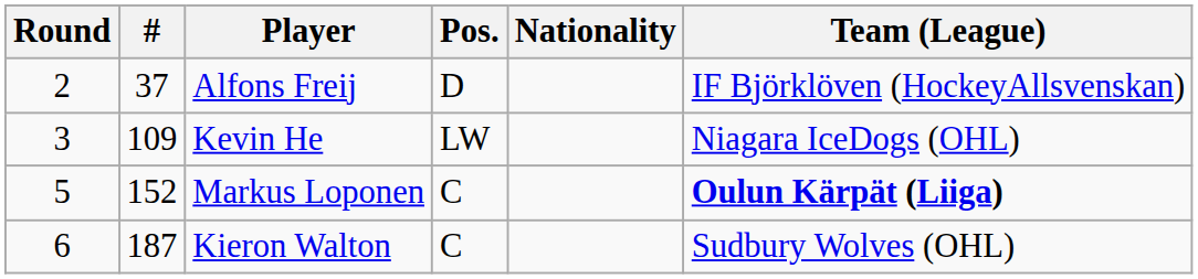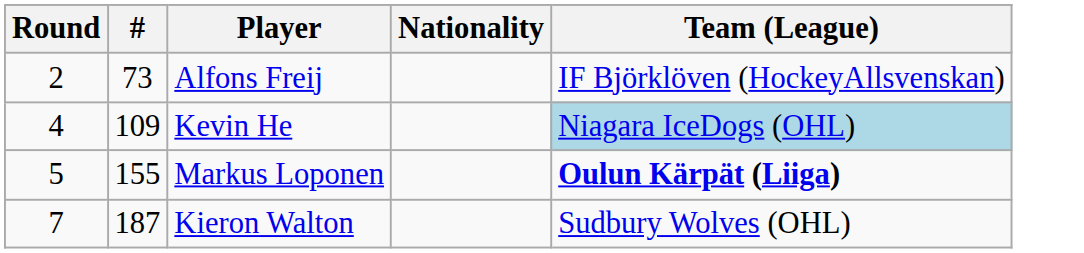- column: Pos. | D | LW | C | C
Alfons Freij | #: 37 -> 73
Kevin He | Round: 3 -> 4
Kevin He | Team (League): no background -> lightblue background
Markus Loponen | #: 152 -> 155
Kieron Walton | Round: 6 -> 7
